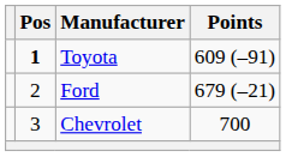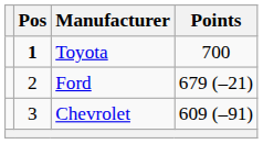Toyota | Points: 609 (–91) -> 700
Chevrolet | Points: 700 -> 609 (–91)
